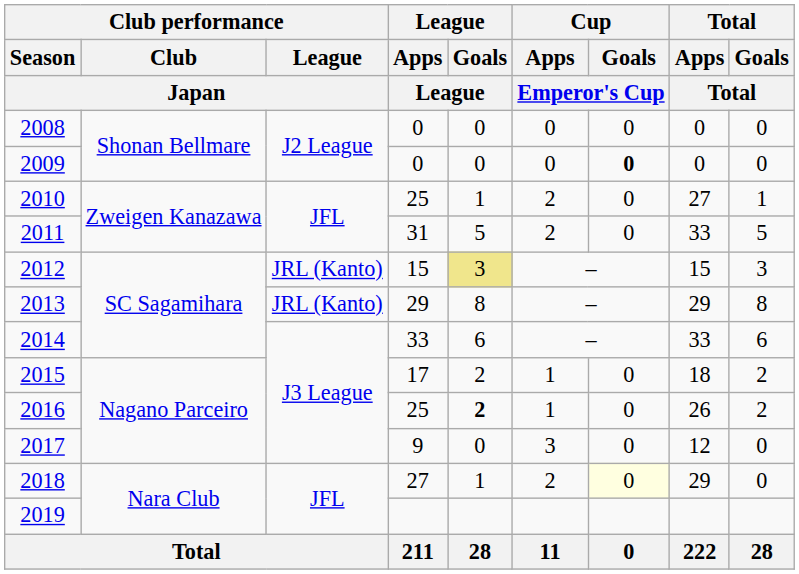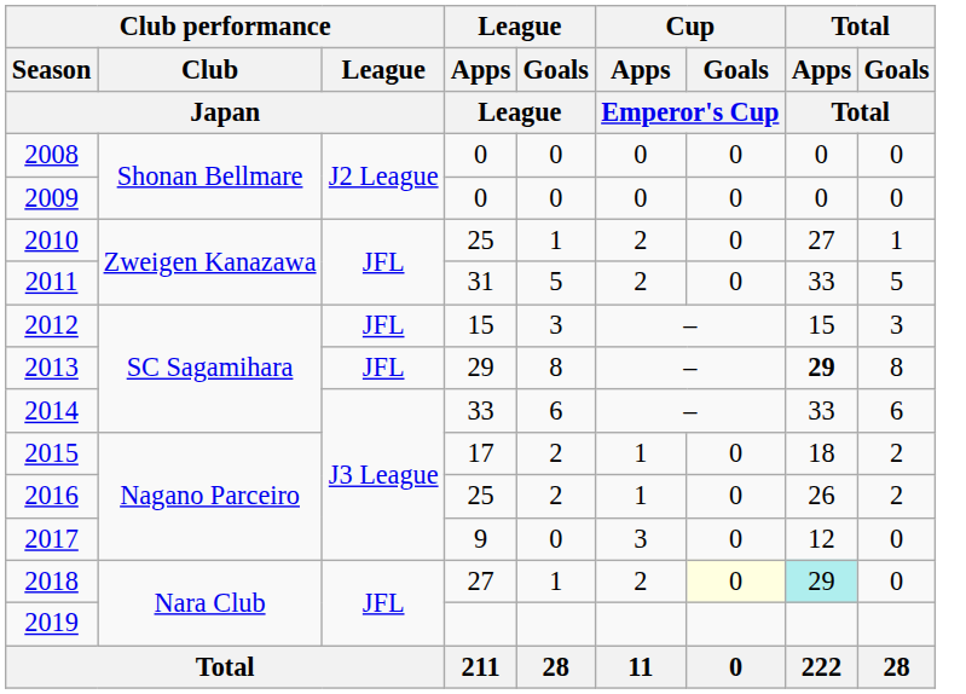2009 | Cup / Goals / Emperor's Cup: bold -> normal
2012 | Club performance / League / Japan: JRL (Kanto) -> JFL
2012 | League / Goals / League: khaki background -> no background
2013 | Club performance / League / Japan: JRL (Kanto) -> JFL
2013 | Total / Apps / Total: normal -> bold
2016 | League / Goals / League: bold -> normal
2018 | Total / Apps / Total: no background -> paleturquoise background
